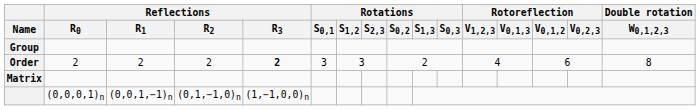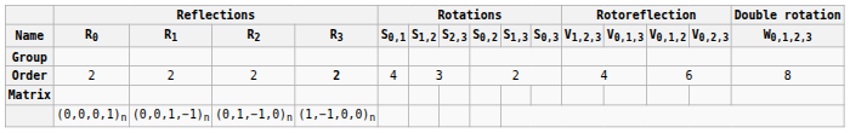Order | Rotations / S0,1: 3 -> 4
